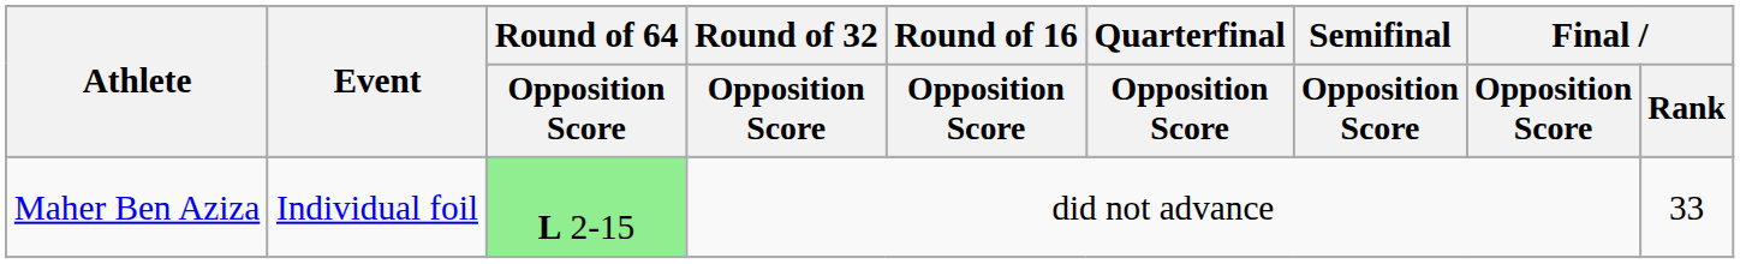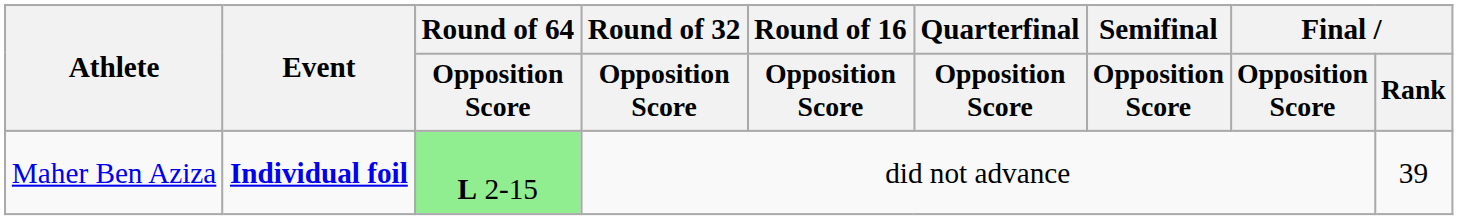Maher Ben Aziza | Event: normal -> bold
Maher Ben Aziza | Final / Rank: 33 -> 39
